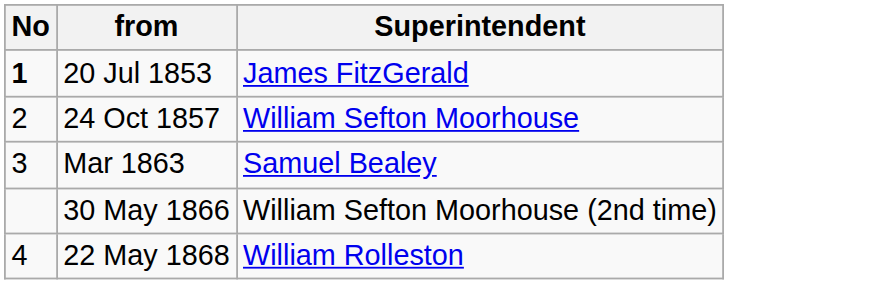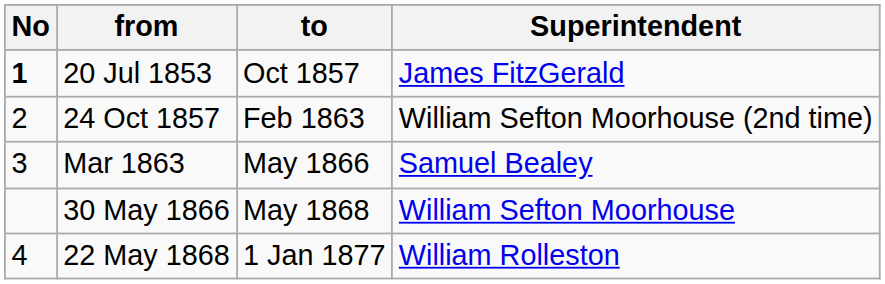+ column: to | Oct 1857 | Feb 1863 | May 1866 | May 1868 | 1 Jan 1877
24 Oct 1857 | Superintendent: William Sefton Moorhouse -> William Sefton Moorhouse (2nd time)
30 May 1866 | Superintendent: William Sefton Moorhouse (2nd time) -> William Sefton Moorhouse
